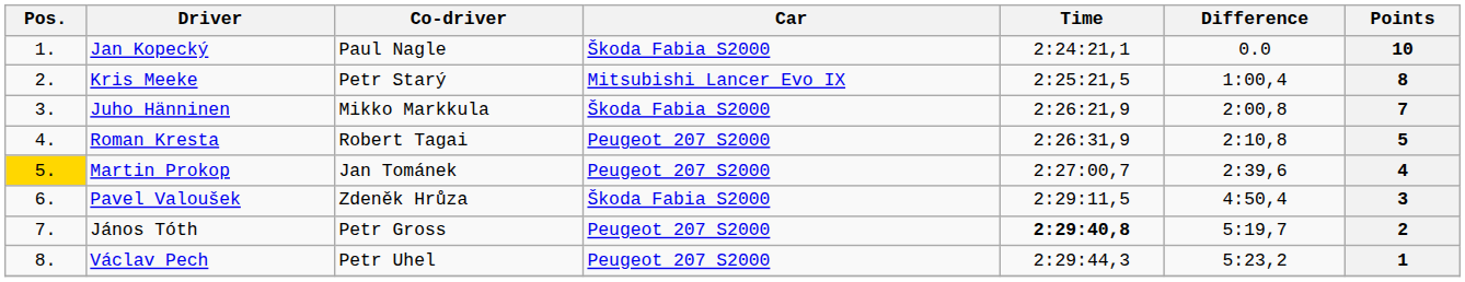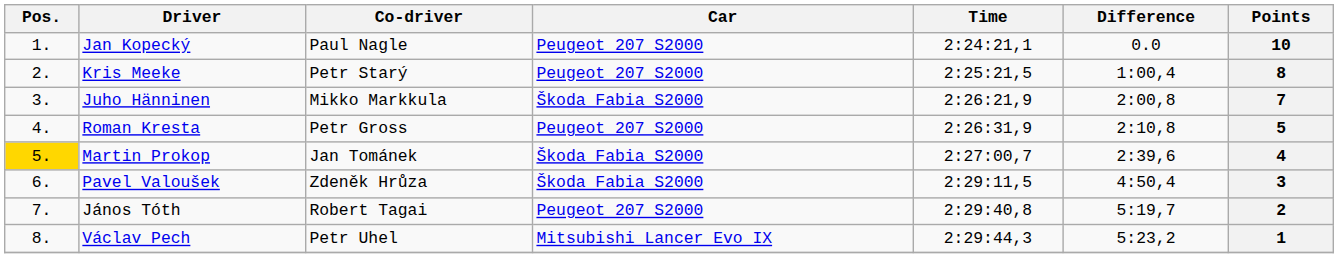Jan Kopecký | Car: Škoda Fabia S2000 -> Peugeot 207 S2000
Kris Meeke | Car: Mitsubishi Lancer Evo IX -> Peugeot 207 S2000
Roman Kresta | Co-driver: Robert Tagai -> Petr Gross
Martin Prokop | Car: Peugeot 207 S2000 -> Škoda Fabia S2000
János Tóth | Co-driver: Petr Gross -> Robert Tagai
János Tóth | Time: bold -> normal
Václav Pech | Car: Peugeot 207 S2000 -> Mitsubishi Lancer Evo IX
